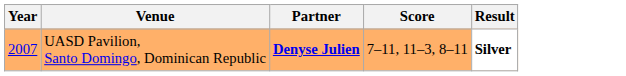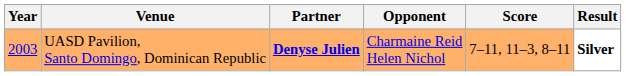+ column: Opponent | Charmaine Reid Helen Nichol
UASD Pavilion, Santo Domingo, Dominican Republic | Year: 2007 -> 2003
